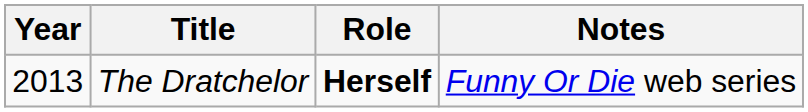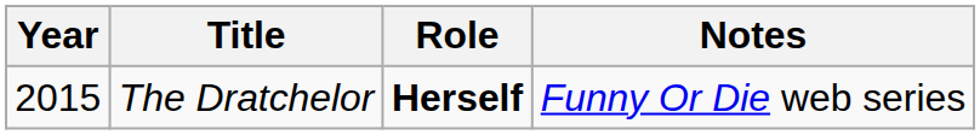The Dratchelor | Year: 2013 -> 2015
